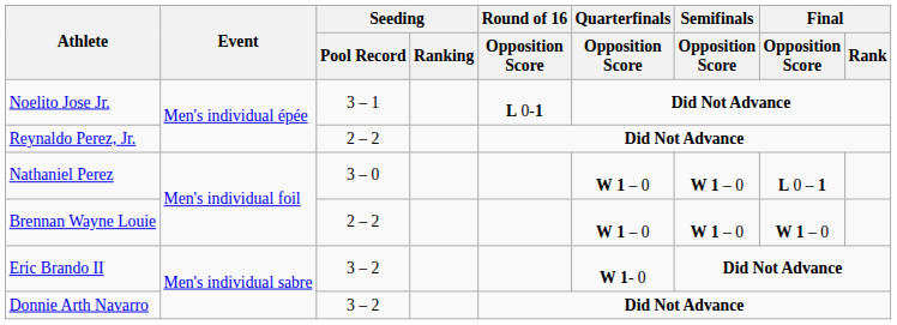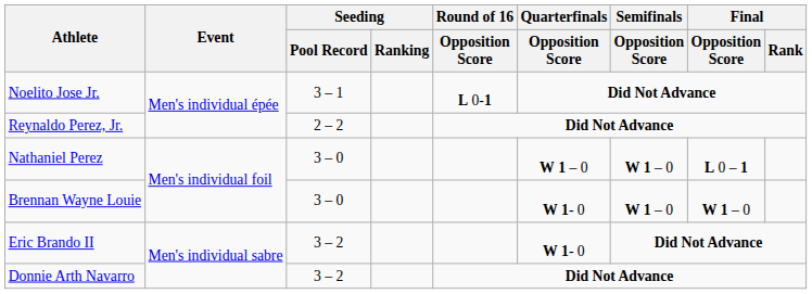Brennan Wayne Louie | Seeding / Pool Record: 2 – 2 -> 3 – 0
Brennan Wayne Louie | Quarterfinals / Opposition Score: W 1 – 0 -> W 1- 0
